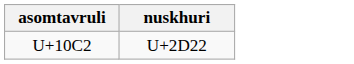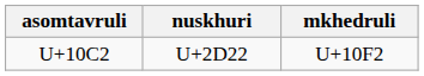+ column: mkhedruli | U+10F2
